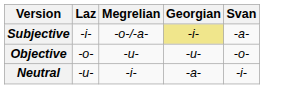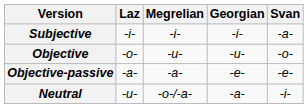Subjective | Megrelian: -o-/-a- -> -i-
Subjective | Georgian: khaki background -> no background
+ row: Objective-passive | -a- | -a- | -e- | -e-
Neutral | Megrelian: -i- -> -o-/-a-
